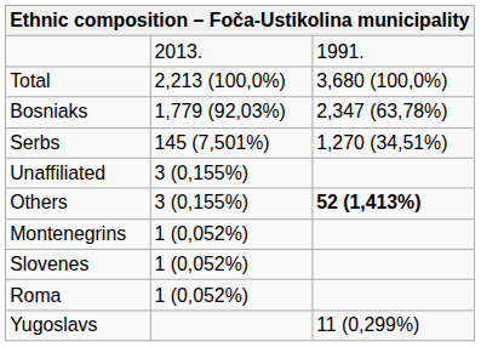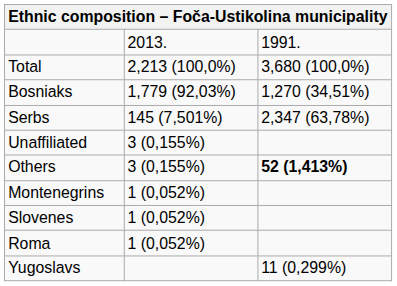Bosniaks | column 3: 2,347 (63,78%) -> 1,270 (34,51%)
Serbs | column 3: 1,270 (34,51%) -> 2,347 (63,78%)
